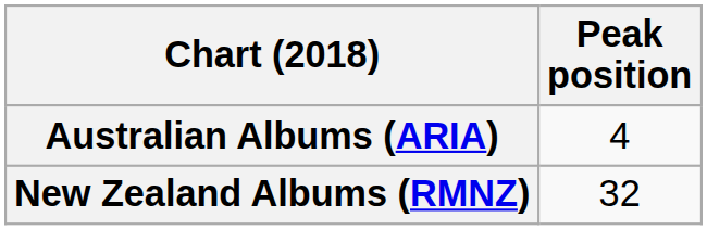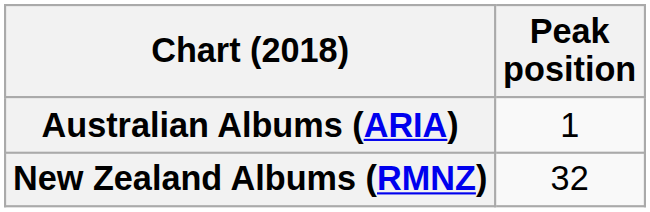Australian Albums (ARIA) | Peak position: 4 -> 1
